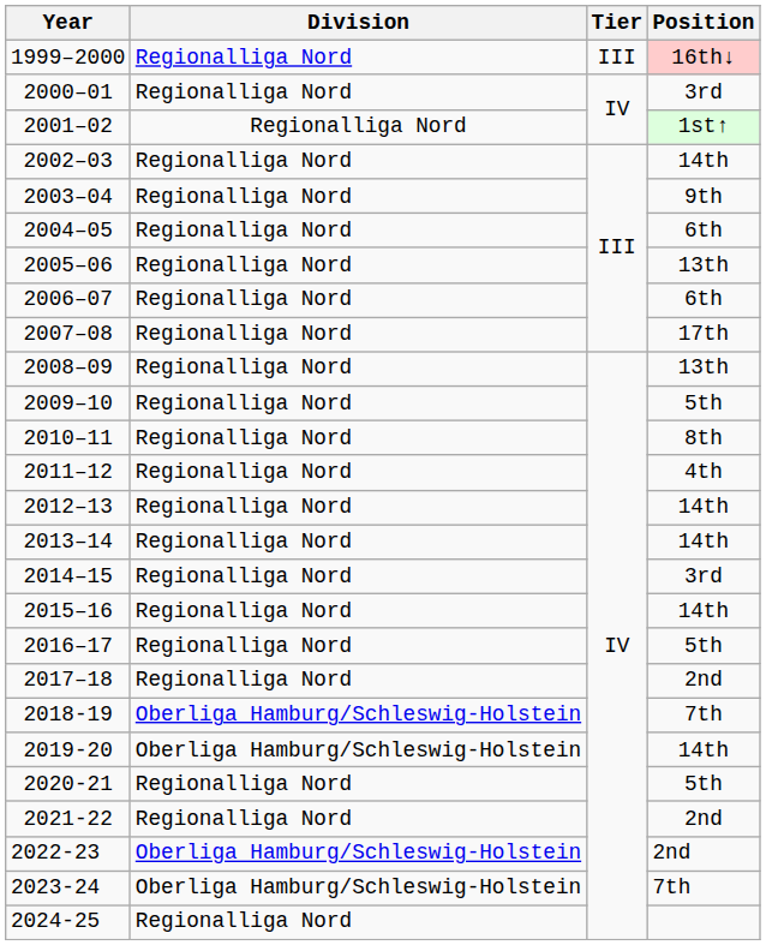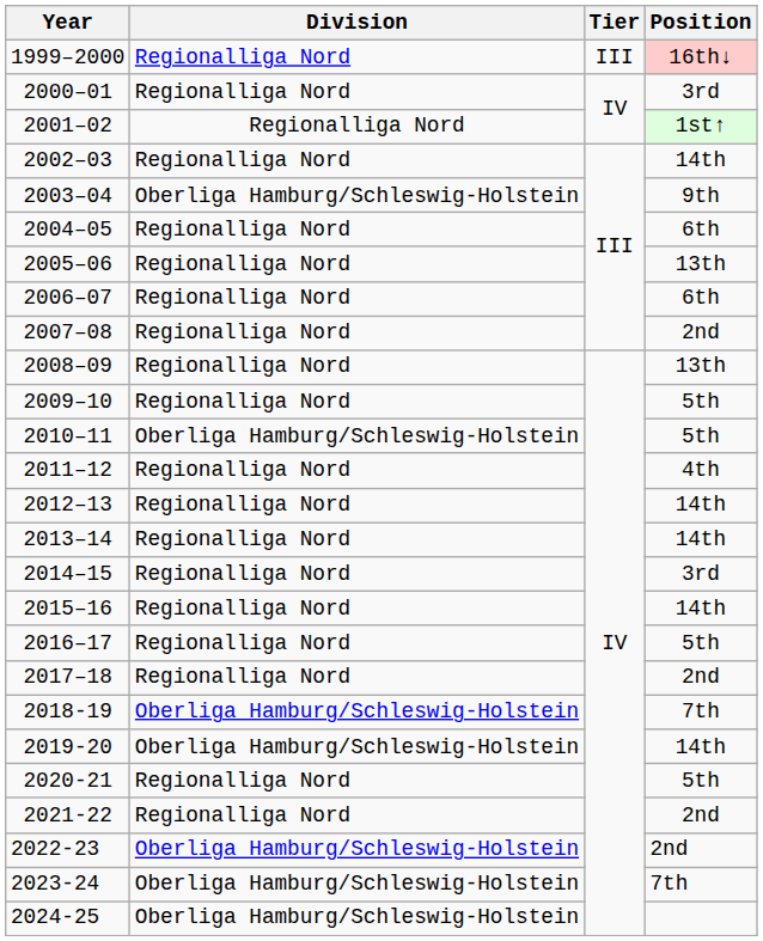2003–04 | Division: Regionalliga Nord -> Oberliga Hamburg/Schleswig-Holstein
2007–08 | Position: 17th -> 2nd
2010–11 | Division: Regionalliga Nord -> Oberliga Hamburg/Schleswig-Holstein
2010–11 | Position: 8th -> 5th
2024-25 | Division: Regionalliga Nord -> Oberliga Hamburg/Schleswig-Holstein
